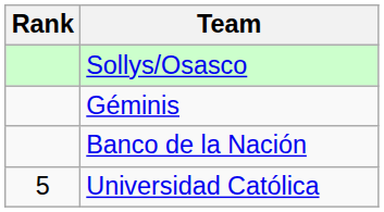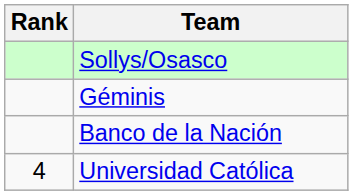Universidad Católica | Rank: 5 -> 4
